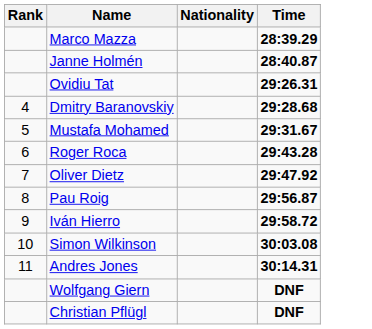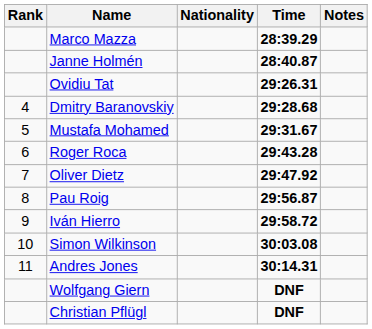+ column: Notes
